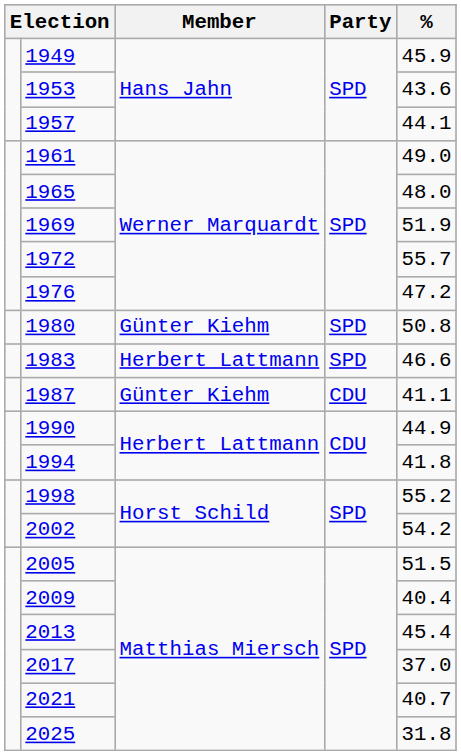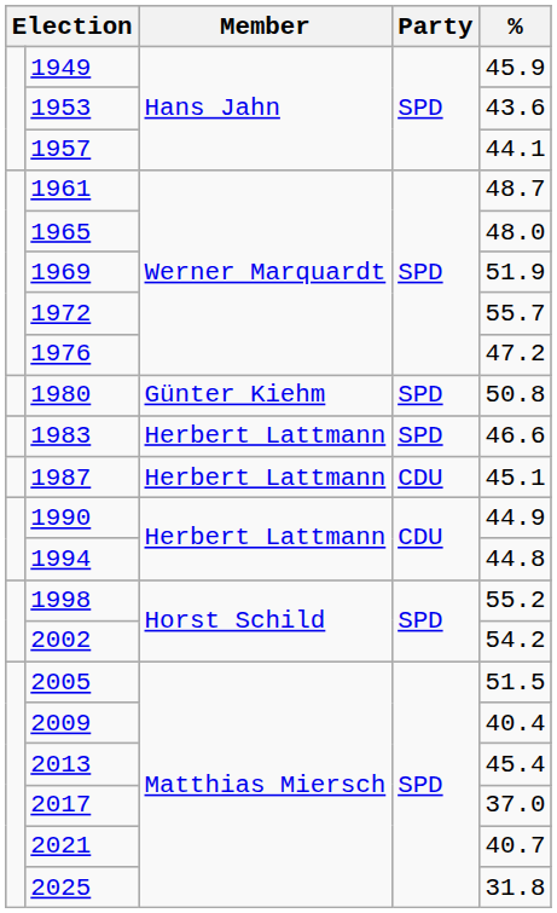1961 | %: 49.0 -> 48.7
1987 | Member: Günter Kiehm -> Herbert Lattmann
1987 | %: 41.1 -> 45.1
1994 | %: 41.8 -> 44.8
